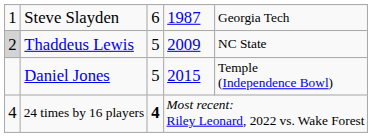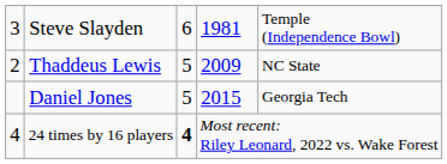Steve Slayden | column 1: 1 -> 3
Steve Slayden | column 4: 1987 -> 1981
Steve Slayden | column 5: Georgia Tech -> Temple (Independence Bowl)
Thaddeus Lewis | column 1: lightgrey background -> no background
Daniel Jones | column 5: Temple (Independence Bowl) -> Georgia Tech
